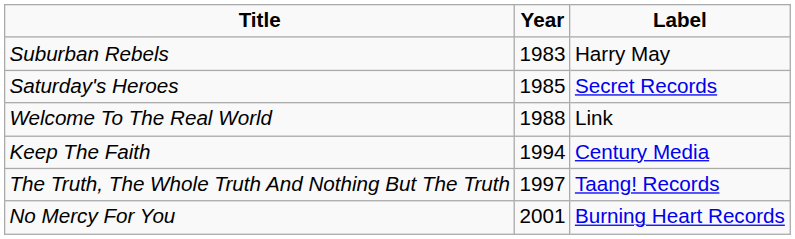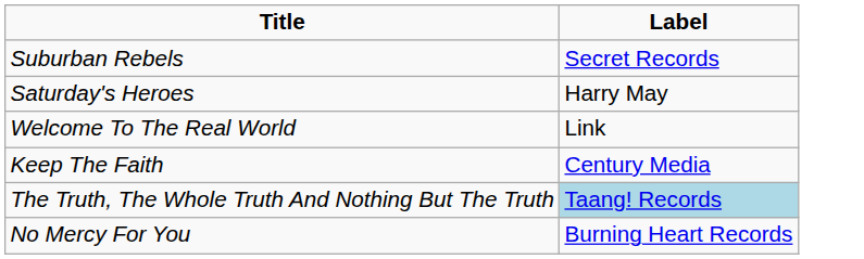- column: Year | 1983 | 1985 | 1988 | 1994 | 1997 | 2001
Suburban Rebels | Label: Harry May -> Secret Records
Saturday's Heroes | Label: Secret Records -> Harry May
The Truth, The Whole Truth And Nothing But The Truth | Label: no background -> lightblue background
